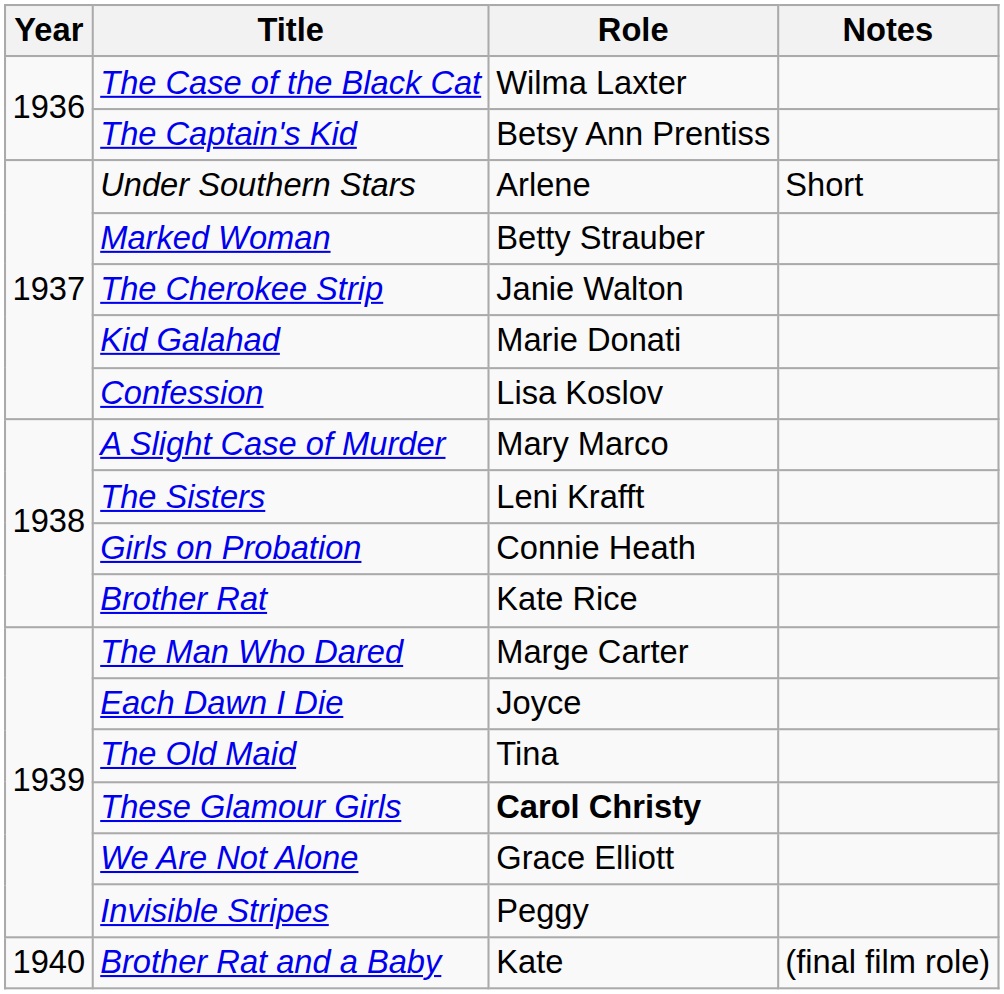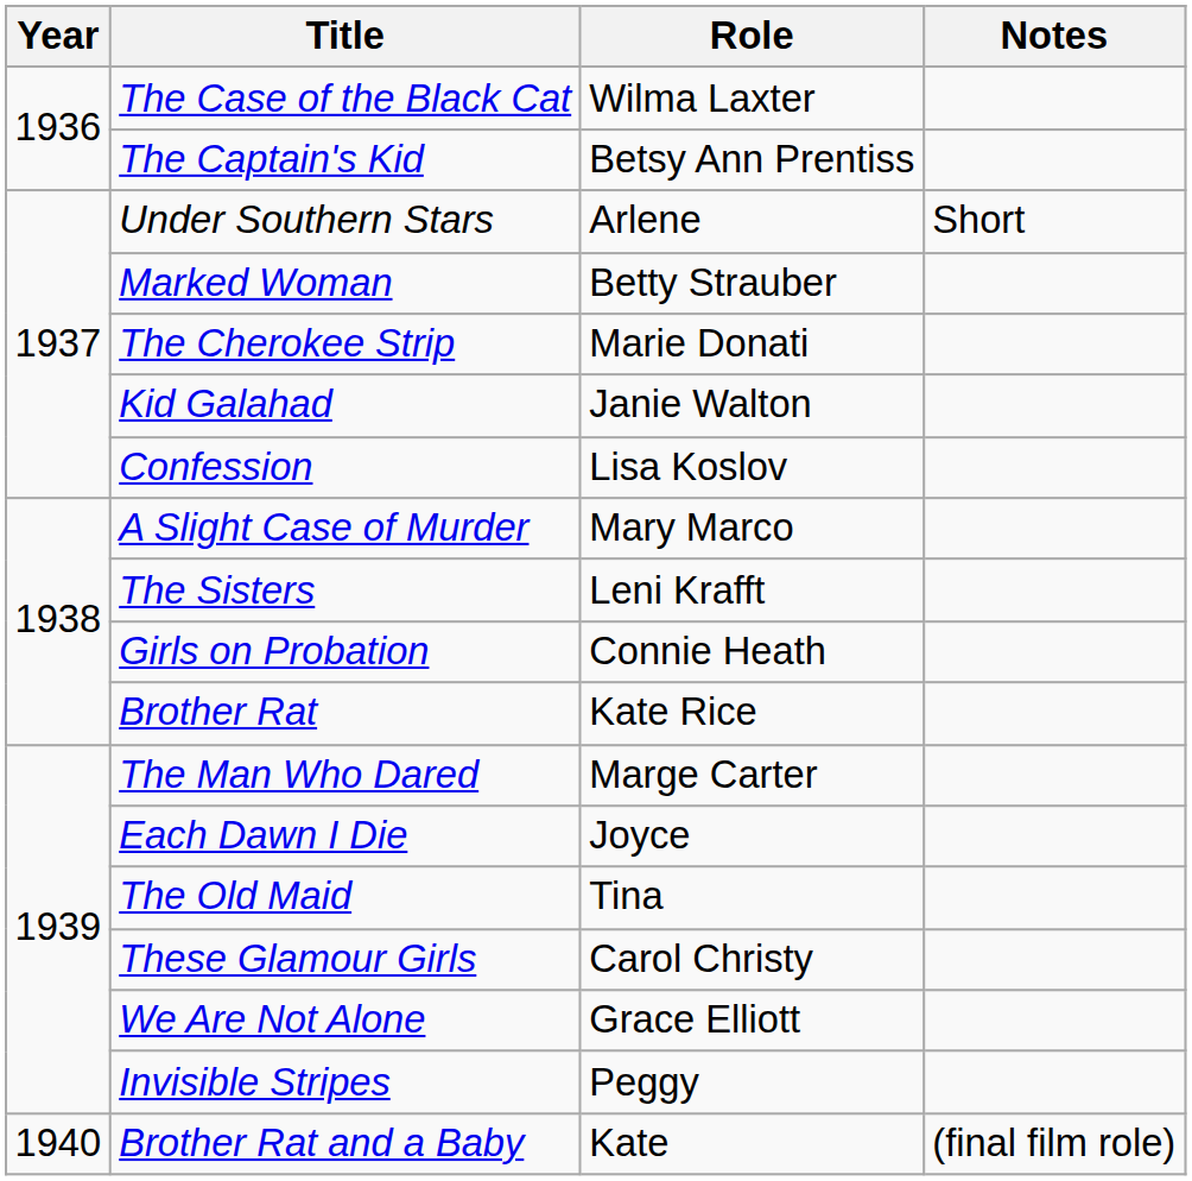The Cherokee Strip | Role: Janie Walton -> Marie Donati
Kid Galahad | Role: Marie Donati -> Janie Walton
These Glamour Girls | Role: bold -> normal
